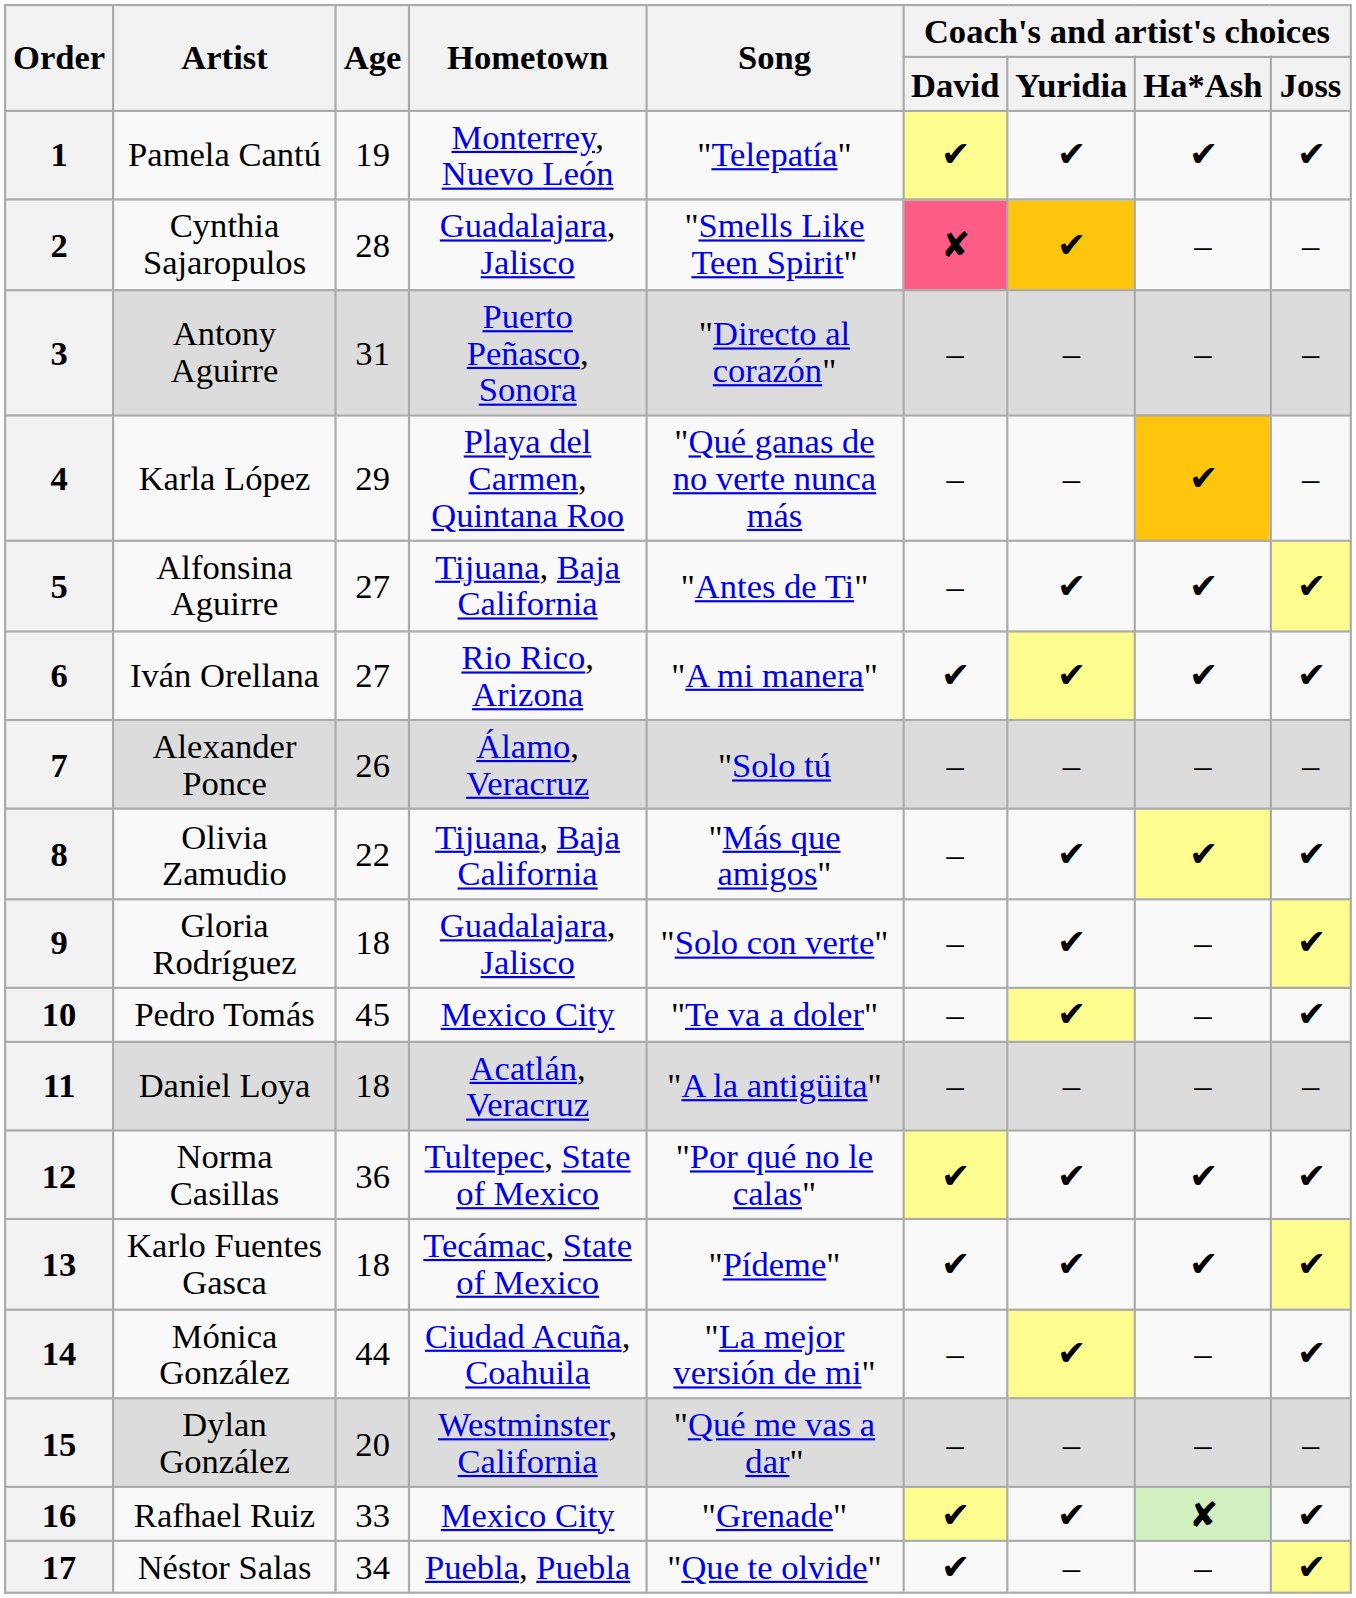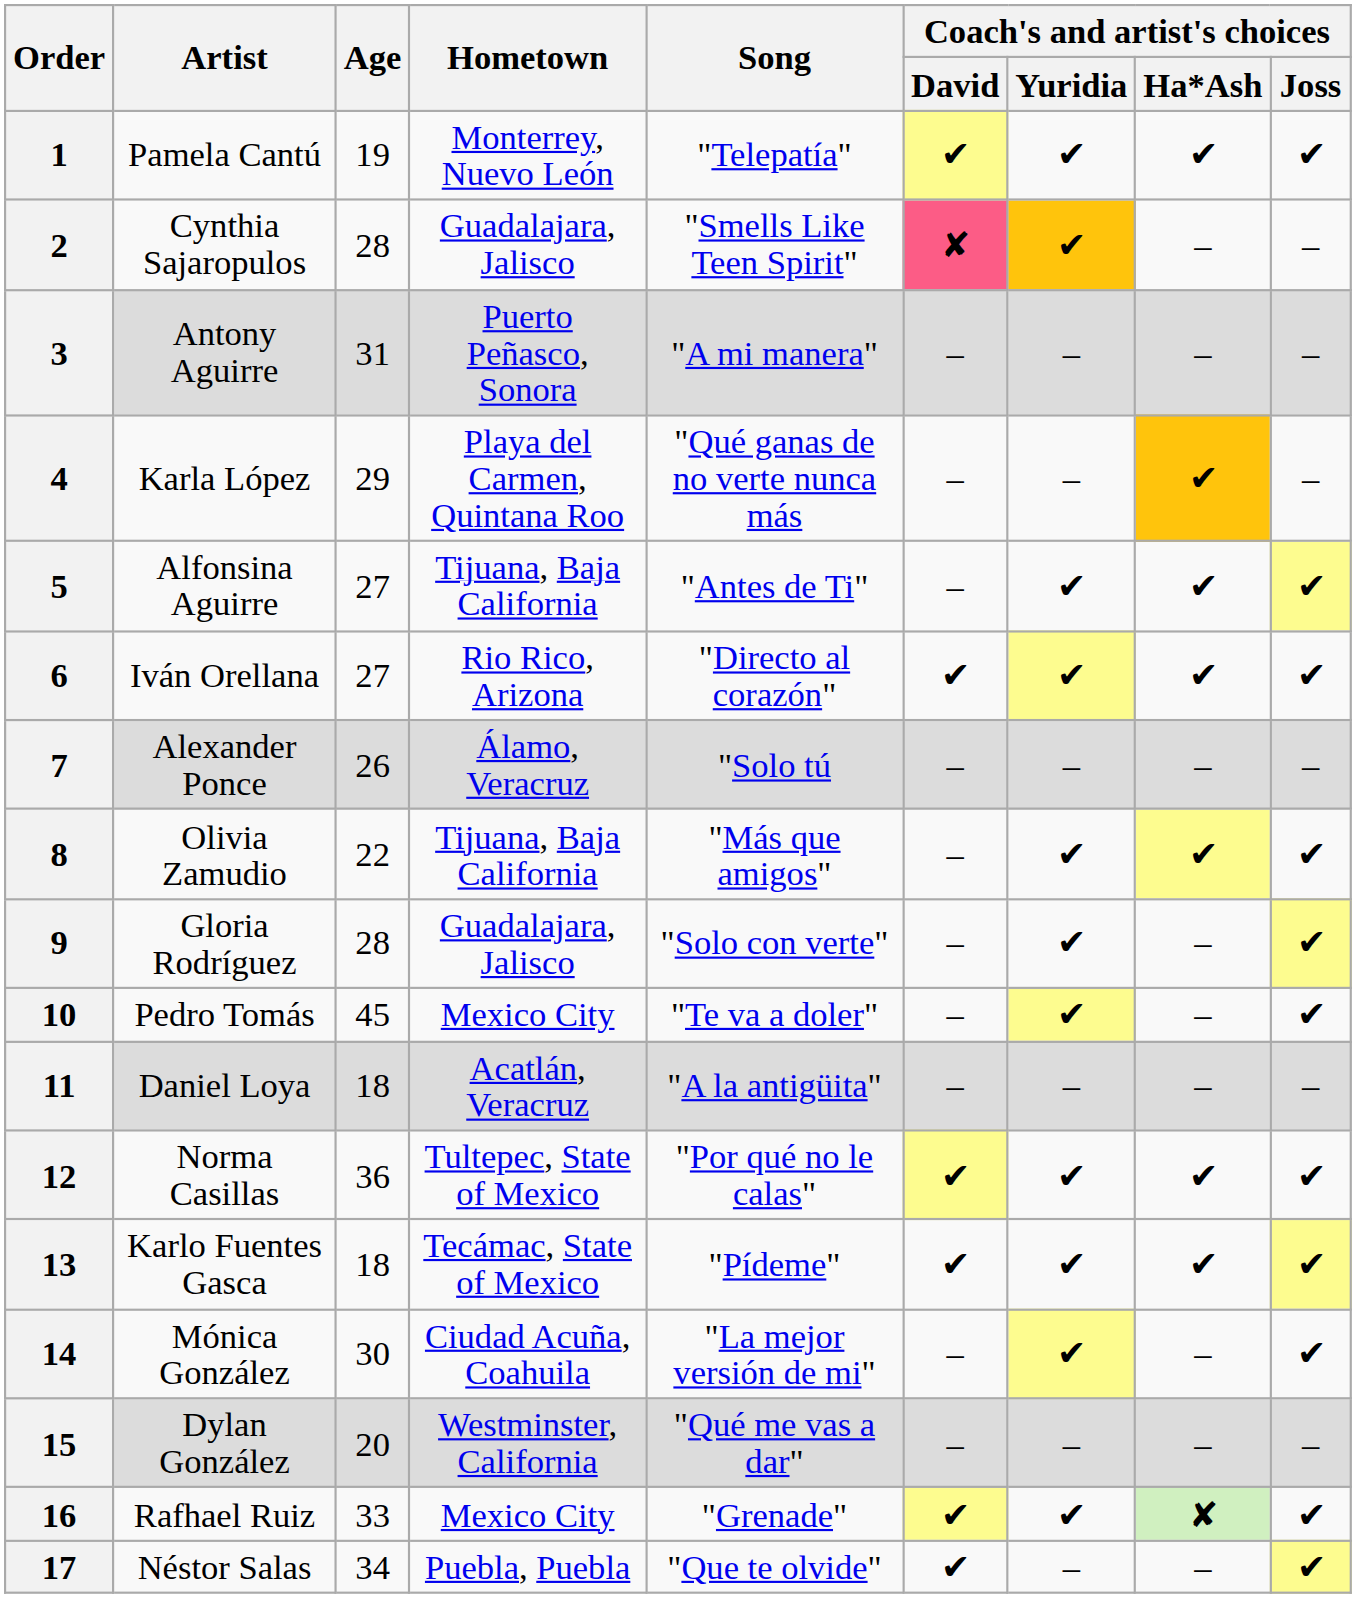3 | Song: "Directo al corazón" -> "A mi manera"
6 | Song: "A mi manera" -> "Directo al corazón"
9 | Age: 18 -> 28
14 | Age: 44 -> 30
